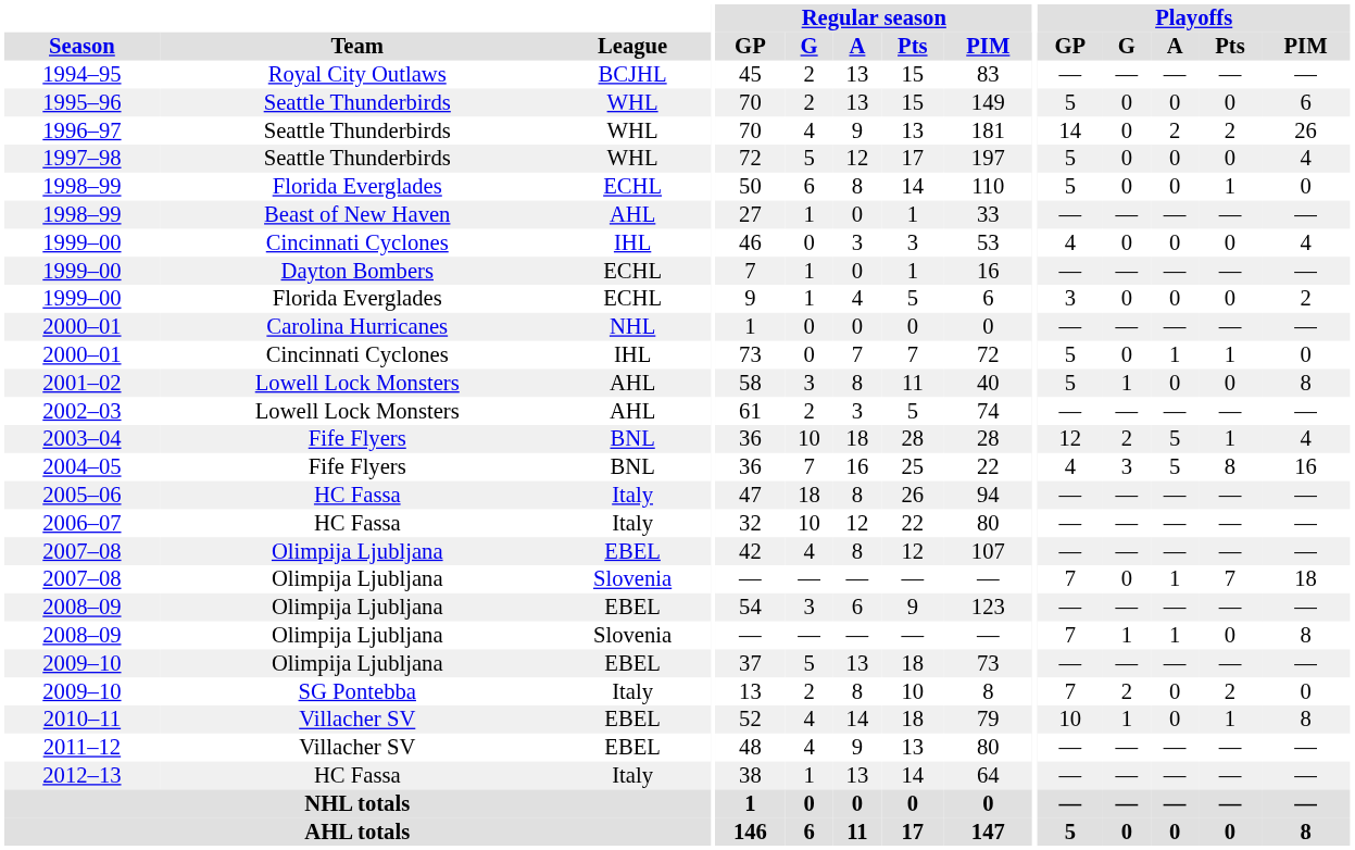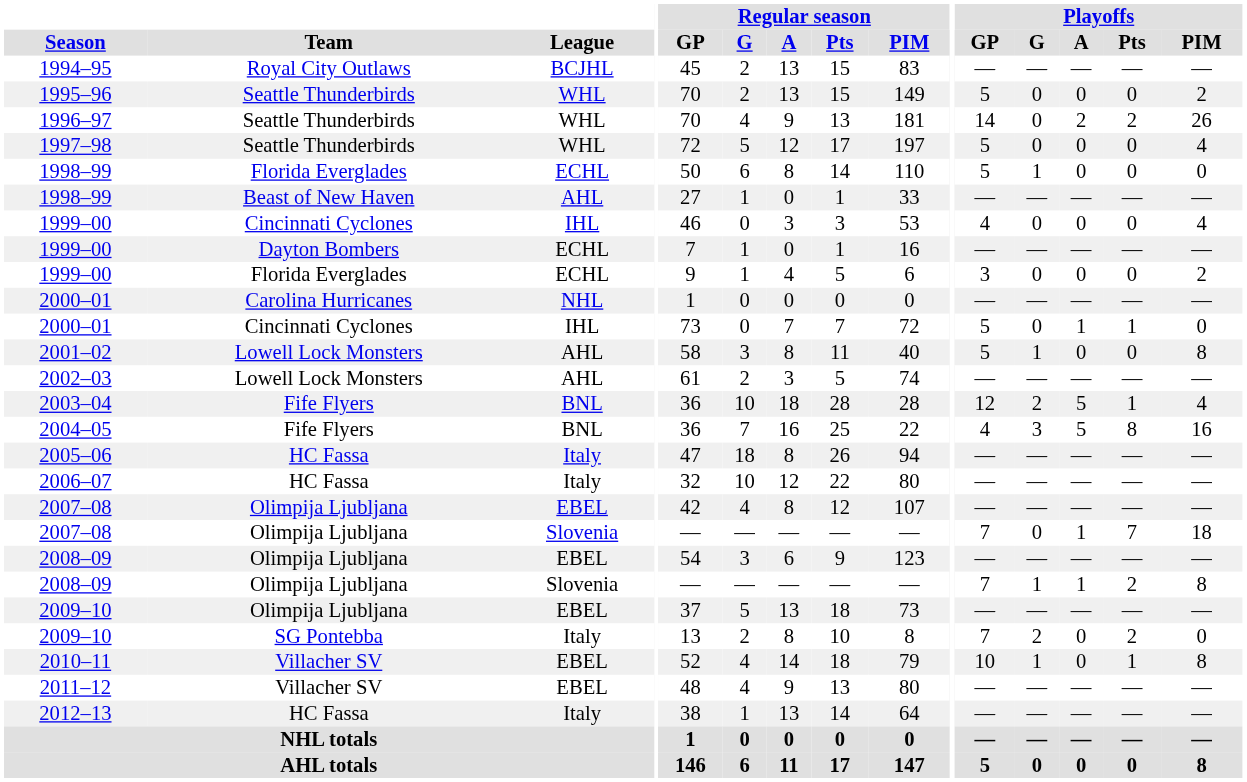1995–96 | Playoffs / PIM: 6 -> 2
1998–99 / ECHL | Playoffs / G: 0 -> 1
1998–99 / ECHL | Playoffs / Pts: 1 -> 0
2008–09 / Slovenia | Playoffs / Pts: 0 -> 2
